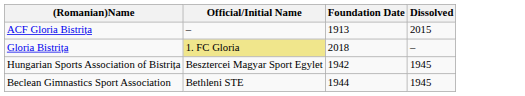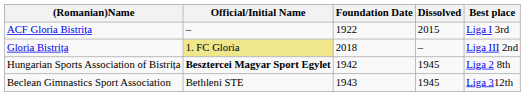+ column: Best place | Liga I 3rd | Liga III 2nd | Liga 2 8th | Liga 312th
ACF Gloria Bistrița | Foundation Date: 1913 -> 1922
Hungarian Sports Association of Bistrița | Official/Initial Name: normal -> bold
Beclean Gimnastics Sport Association | Foundation Date: 1944 -> 1943
